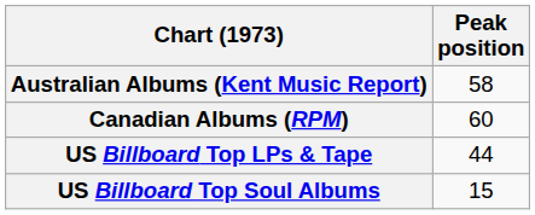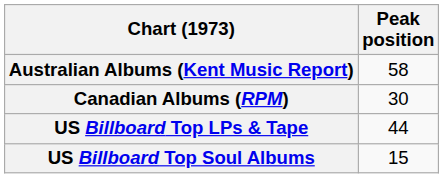Canadian Albums (RPM) | Peak position: 60 -> 30
